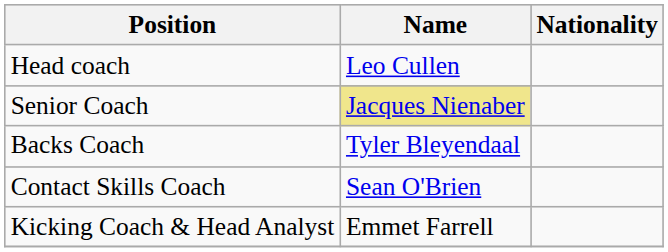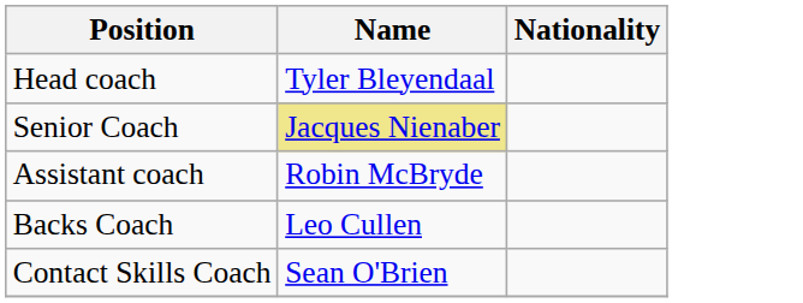Head coach | Name: Leo Cullen -> Tyler Bleyendaal
+ row: Assistant coach | Robin McBryde
Backs Coach | Name: Tyler Bleyendaal -> Leo Cullen
- row: Kicking Coach & Head Analyst | Emmet Farrell
